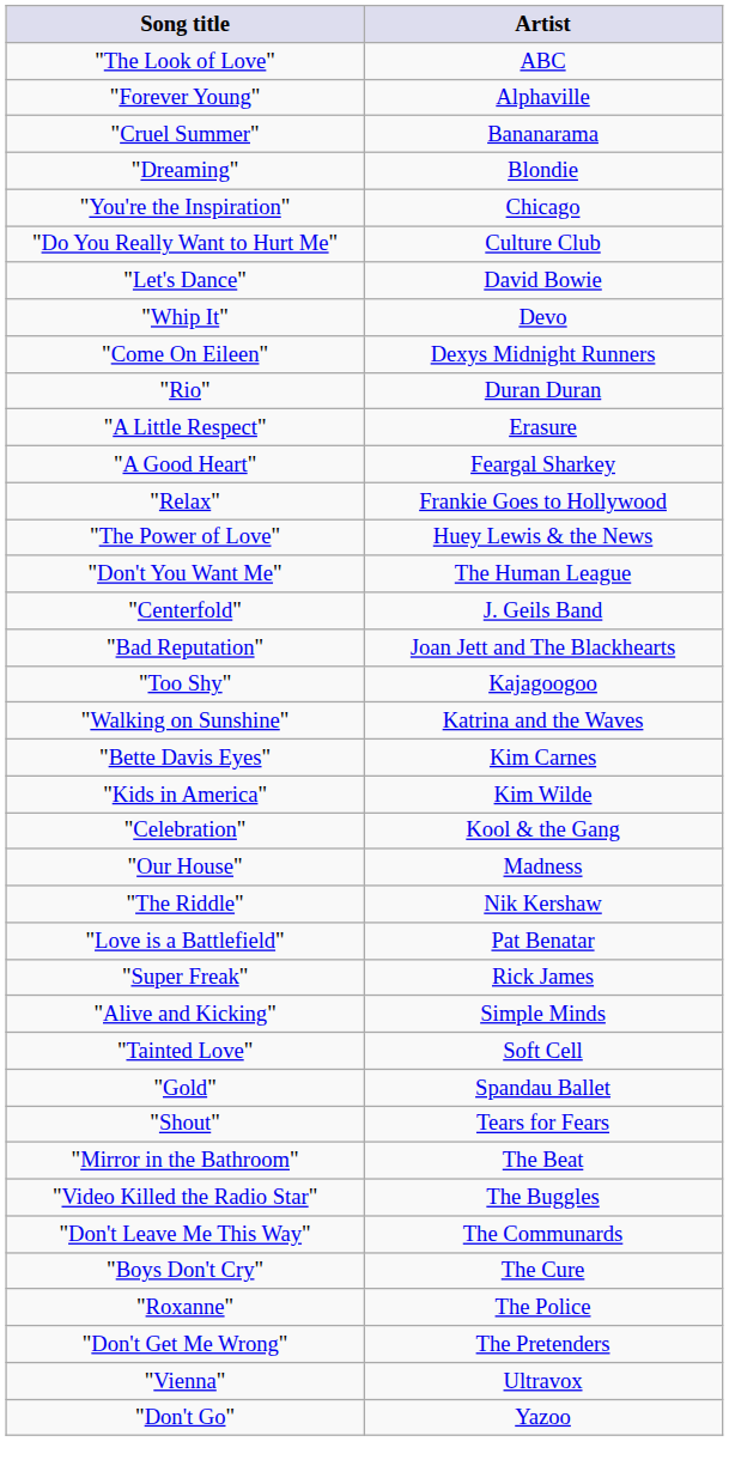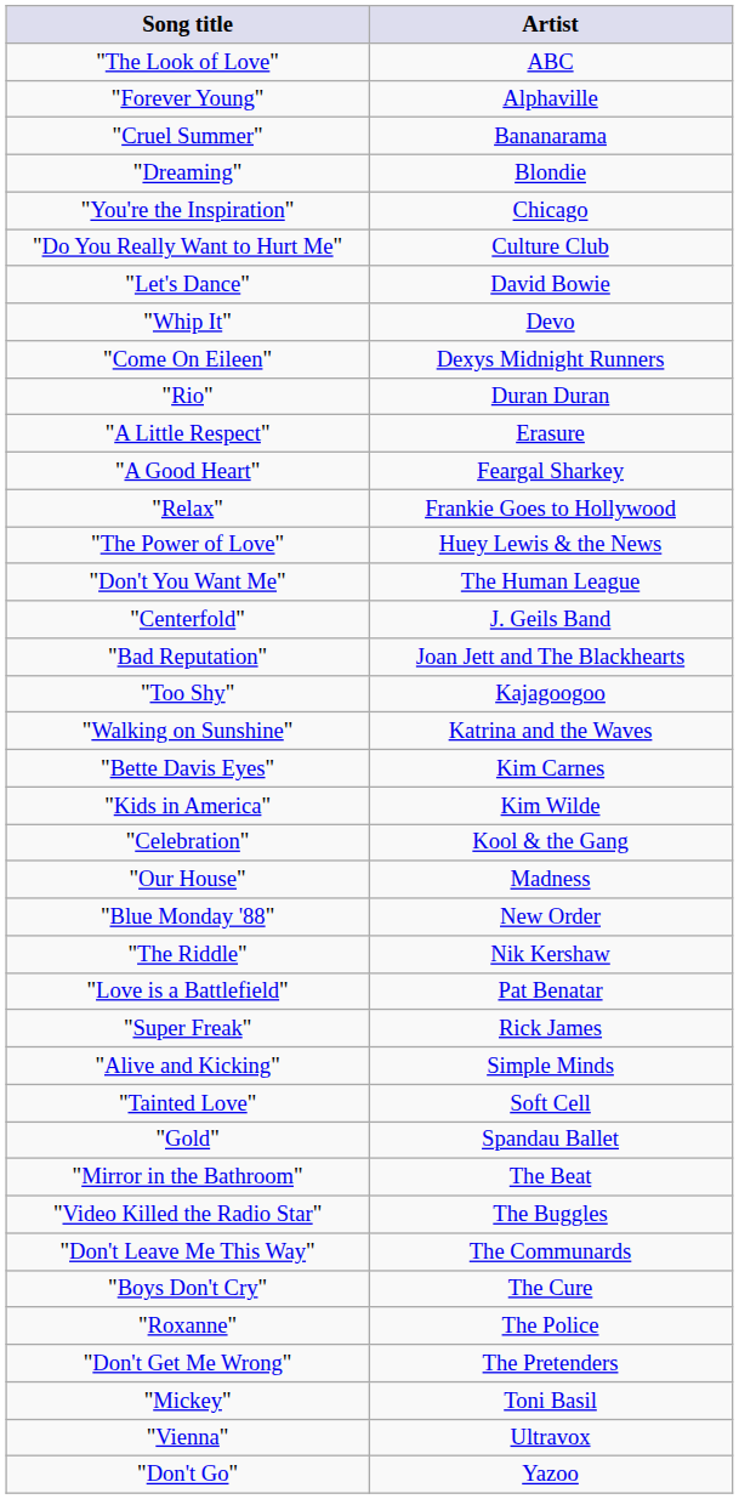+ row: "Blue Monday '88" | New Order
- row: "Shout" | Tears for Fears
+ row: "Mickey" | Toni Basil
